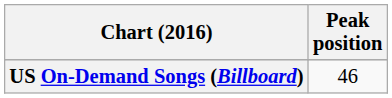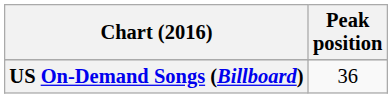US On-Demand Songs (Billboard) | Peak position: 46 -> 36
